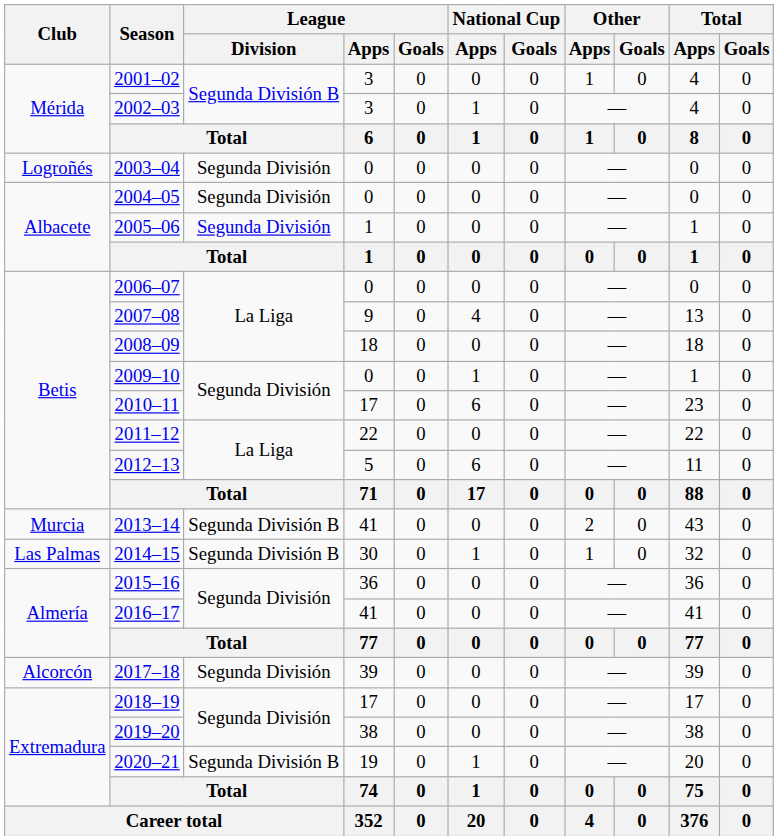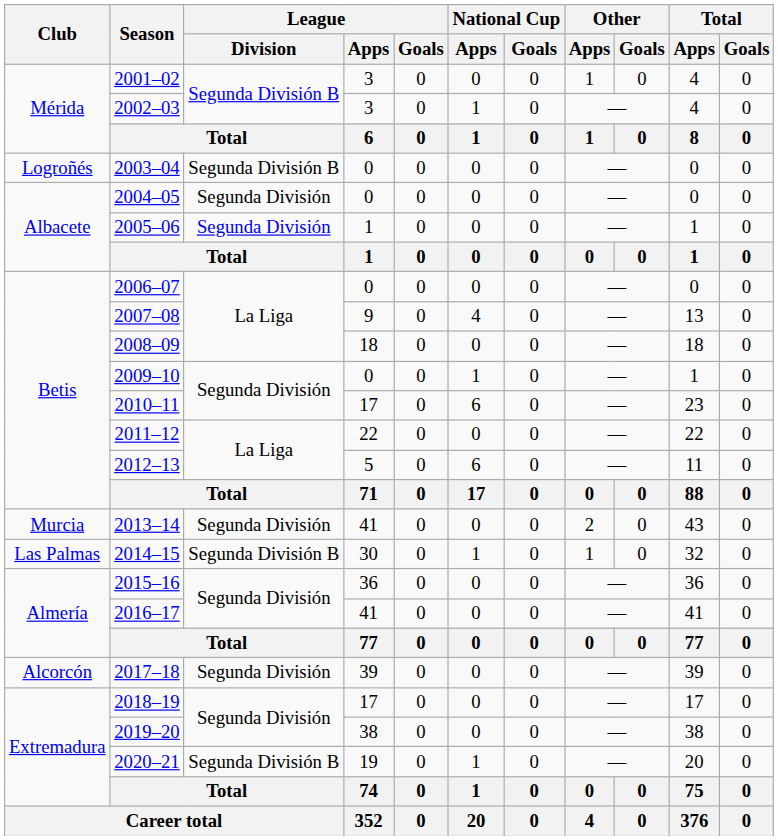2003–04 | League / Division: Segunda División -> Segunda División B
2013–14 | League / Division: Segunda División B -> Segunda División
